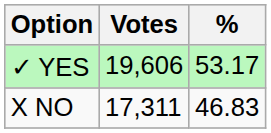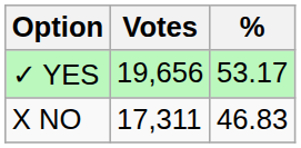✓ YES | Votes: 19,606 -> 19,656
